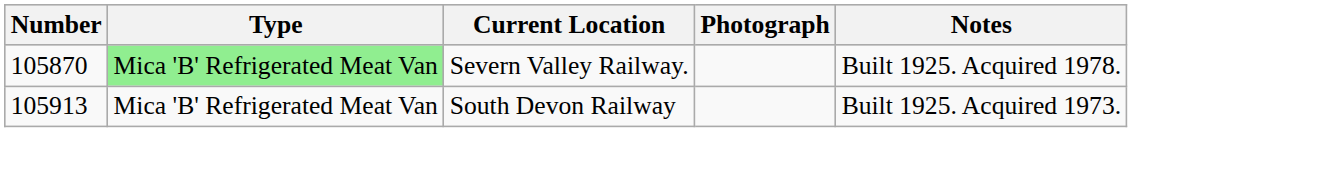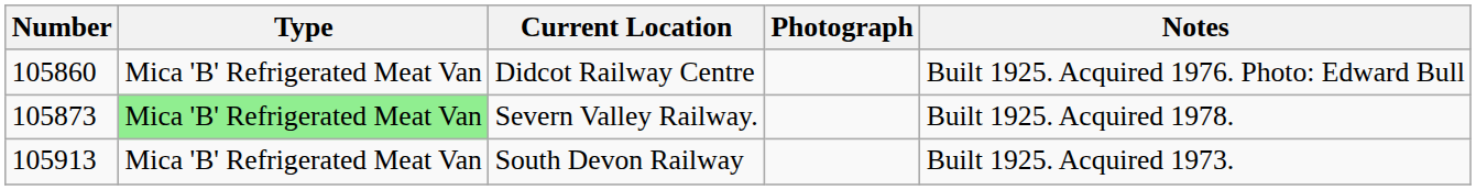+ row: 105860 | Mica 'B' Refrigerated Meat Van | Didcot Railway Centre | Built 1925. Acquired 1976. Photo: Edward Bull
Severn Valley Railway. | Number: 105870 -> 105873
